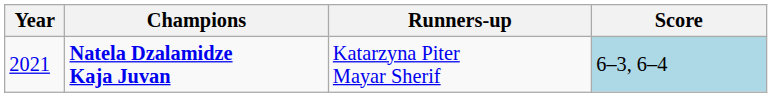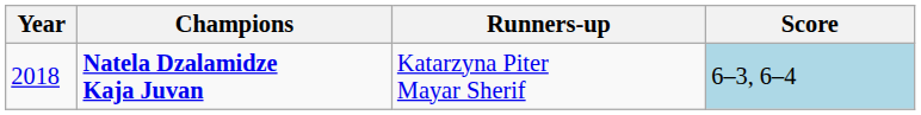Natela Dzalamidze Kaja Juvan | Year: 2021 -> 2018
